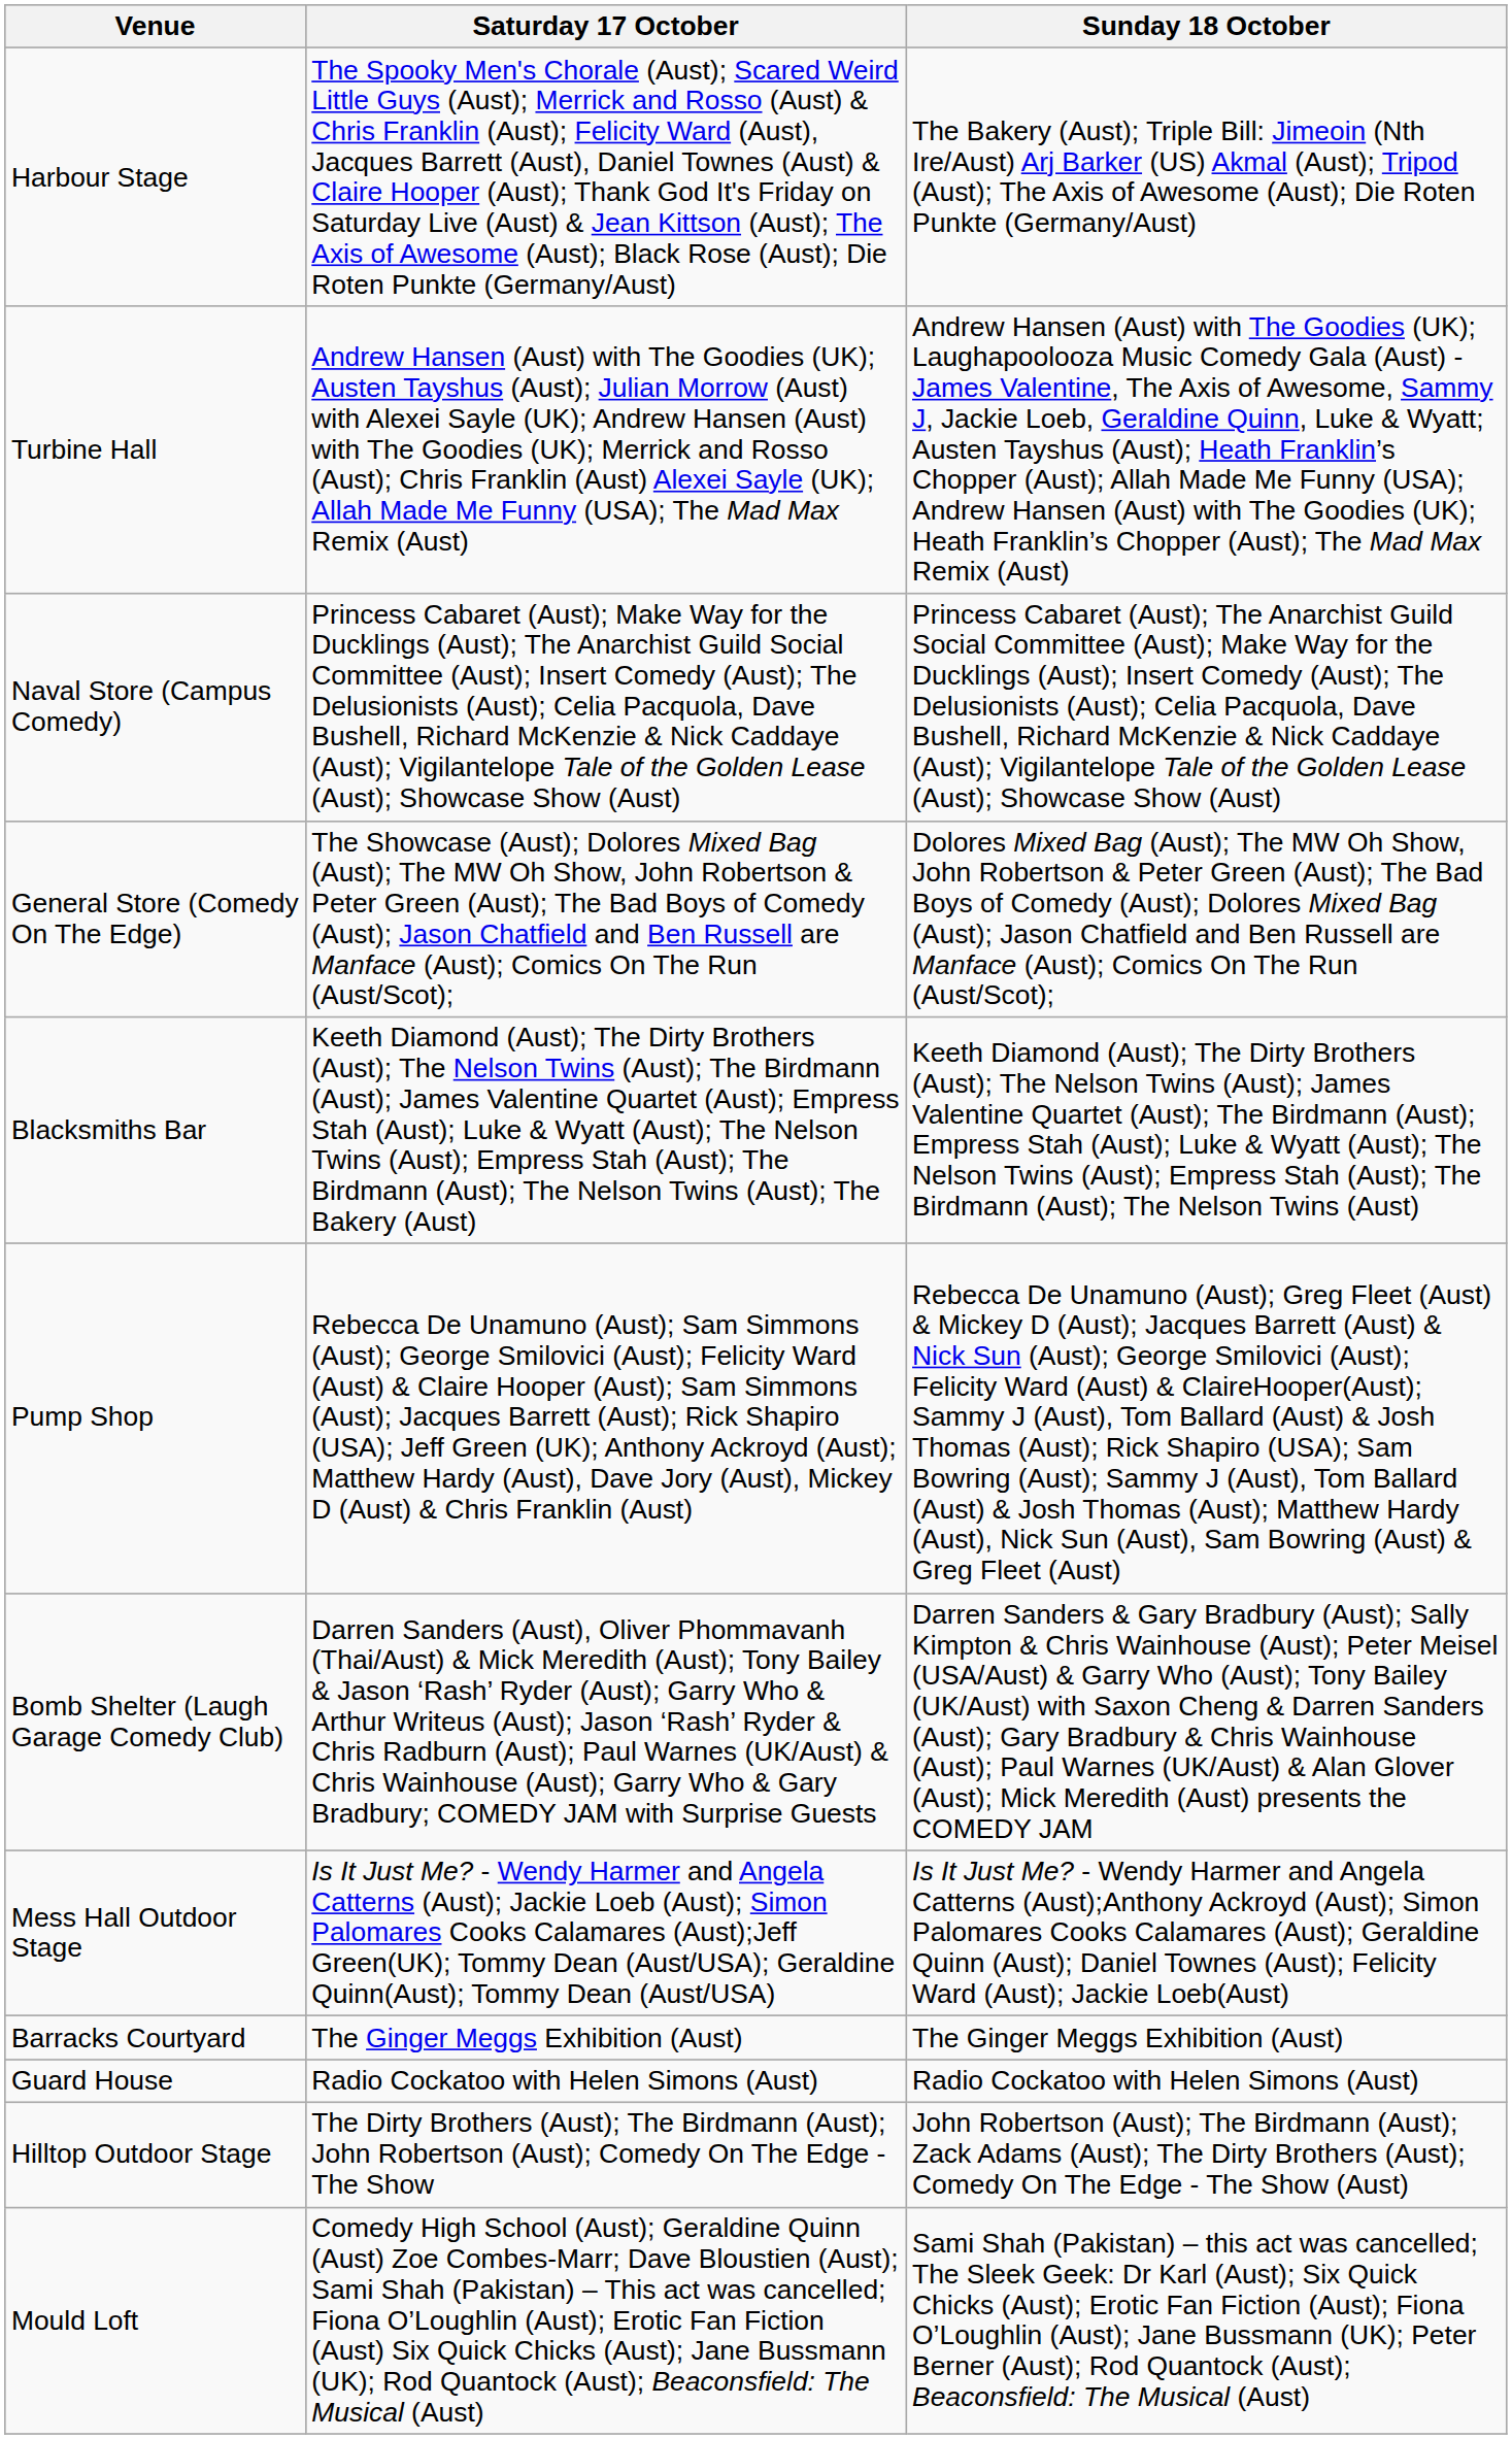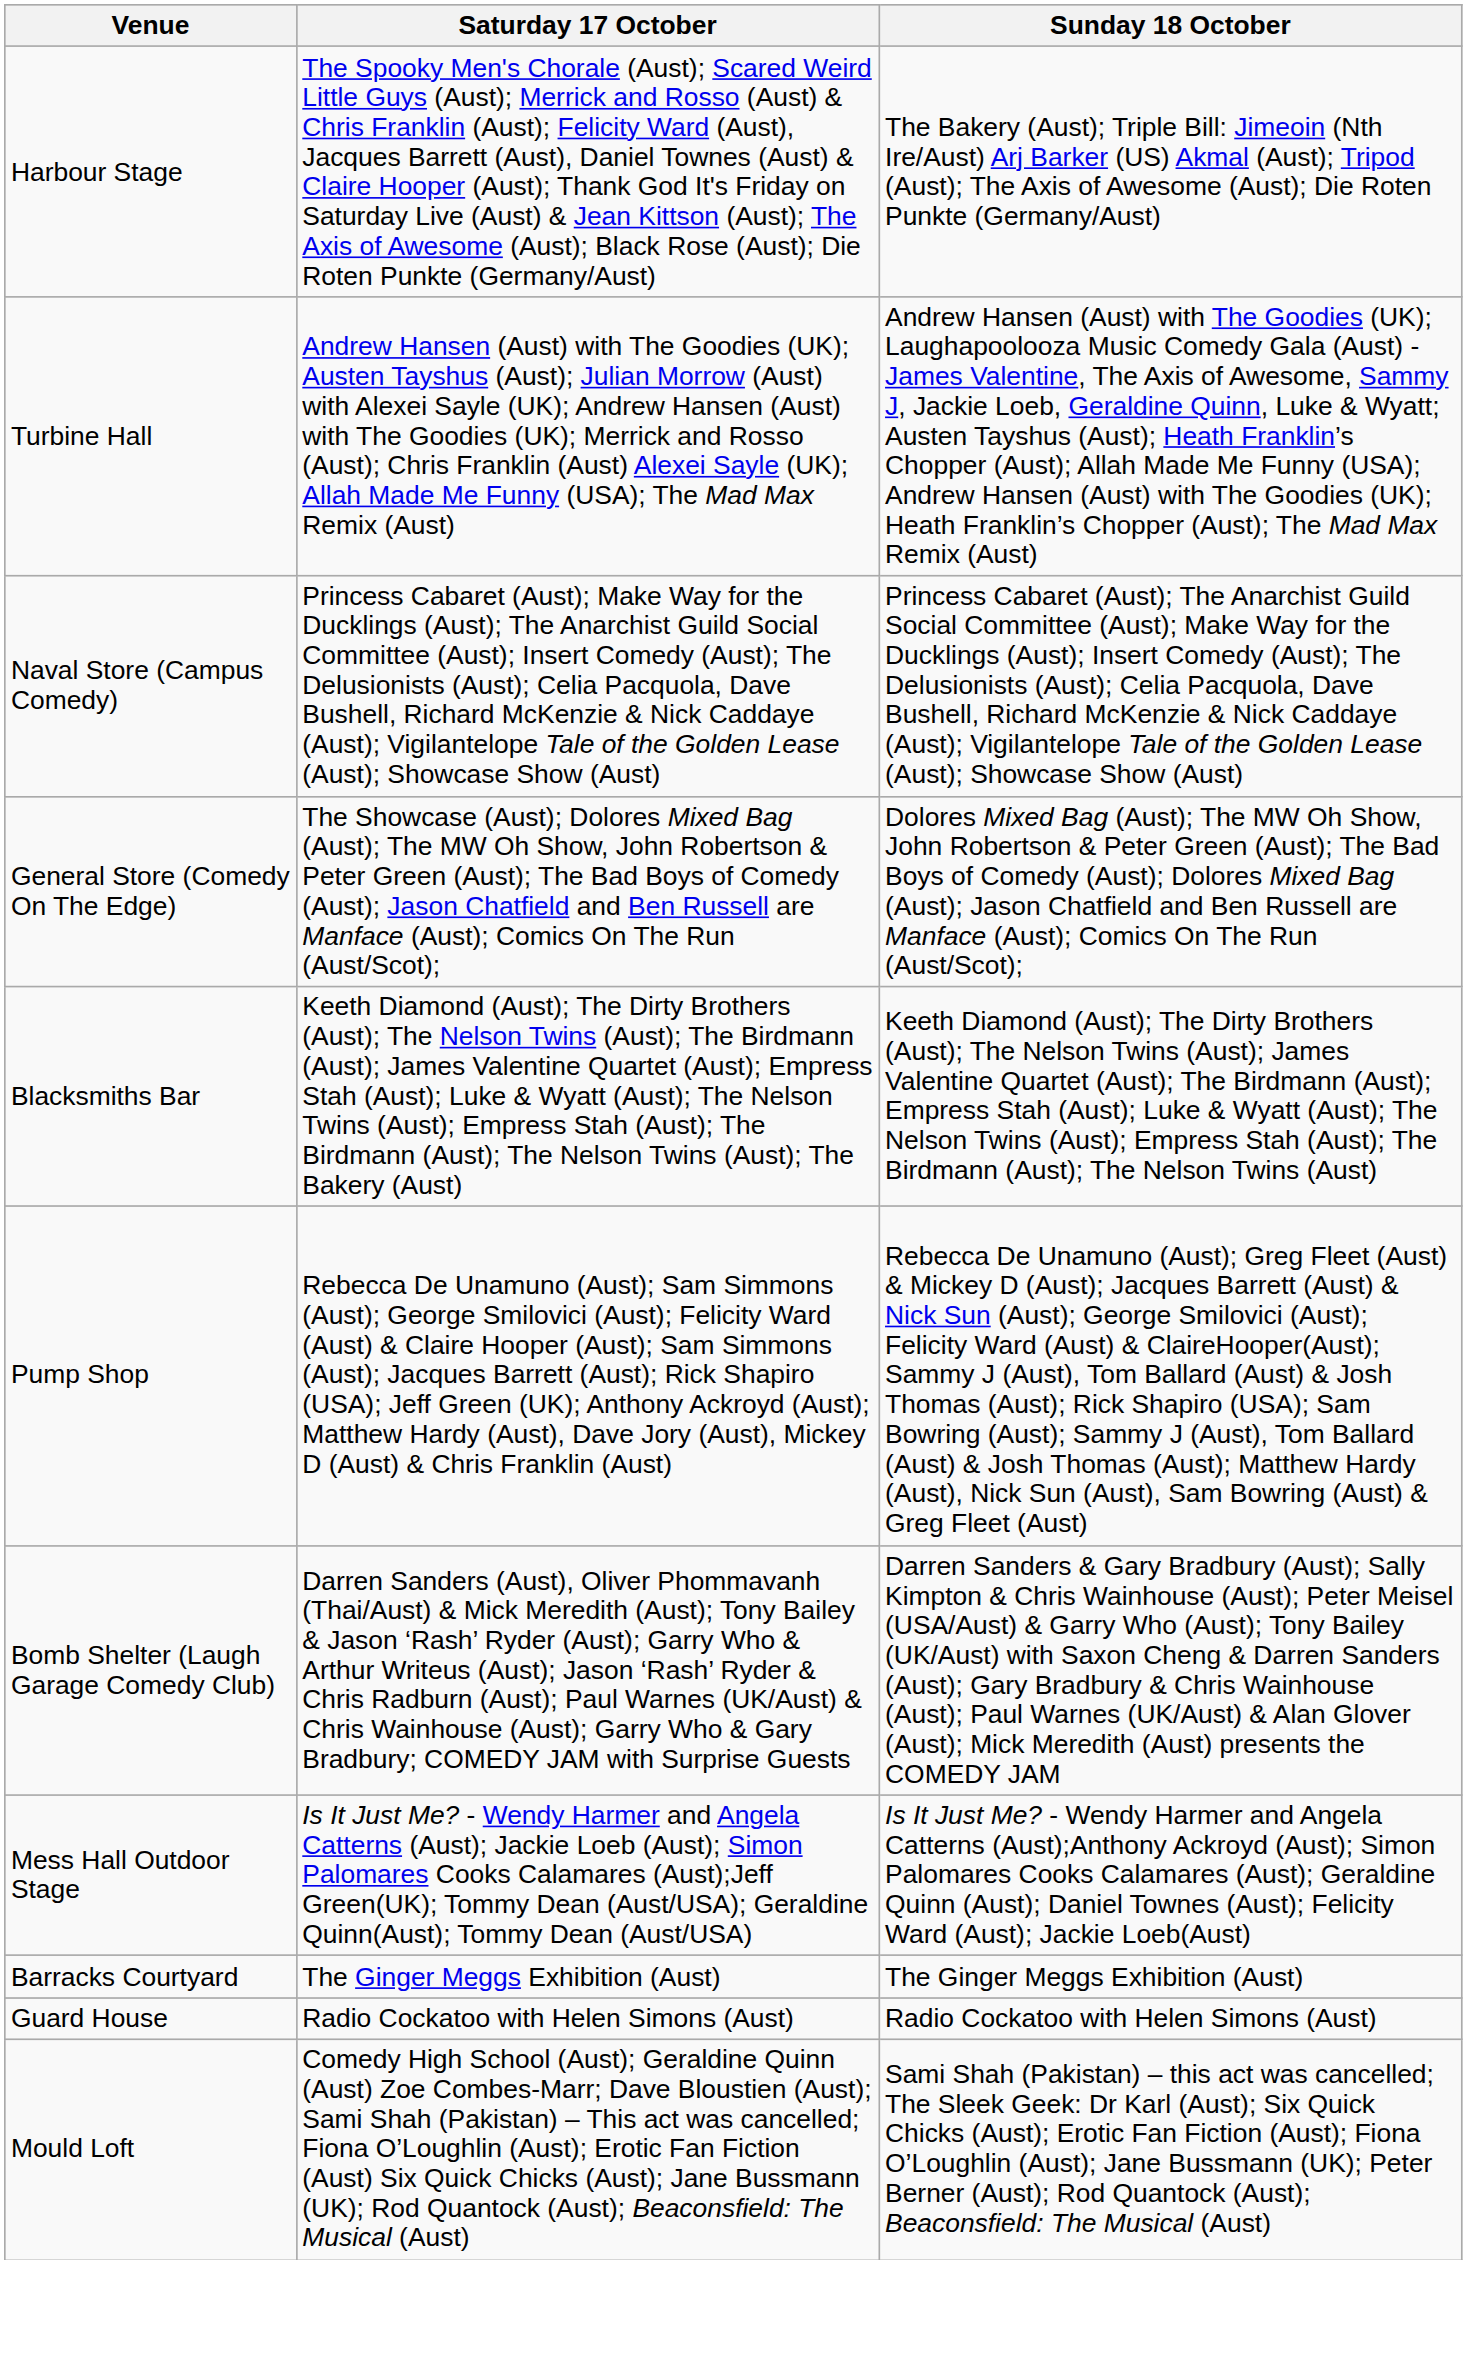- row: Hilltop Outdoor Stage | The Dirty Brothers (Aust); The Birdmann (Aust); John Robertson (Aust); Comedy On The Edge - The Show | John Robertson (Aust); The Birdmann (Aust); Zack Adams (Aust); The Dirty Brothers (Aust); Comedy On The Edge - The Show (Aust)
